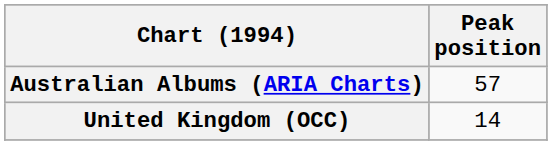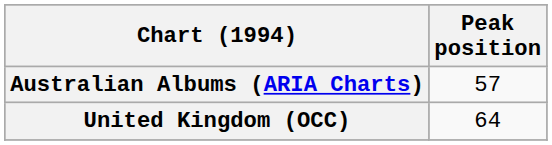United Kingdom (OCC) | Peak position: 14 -> 64
